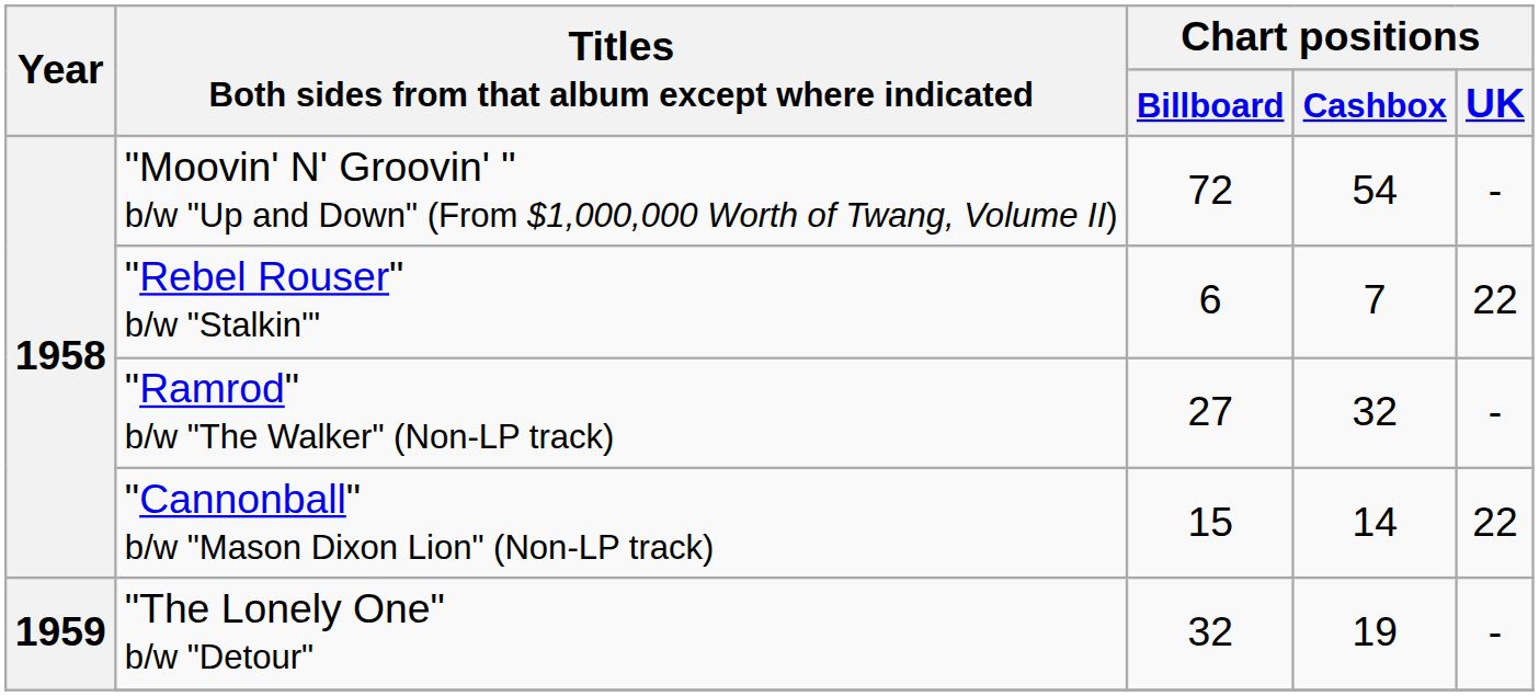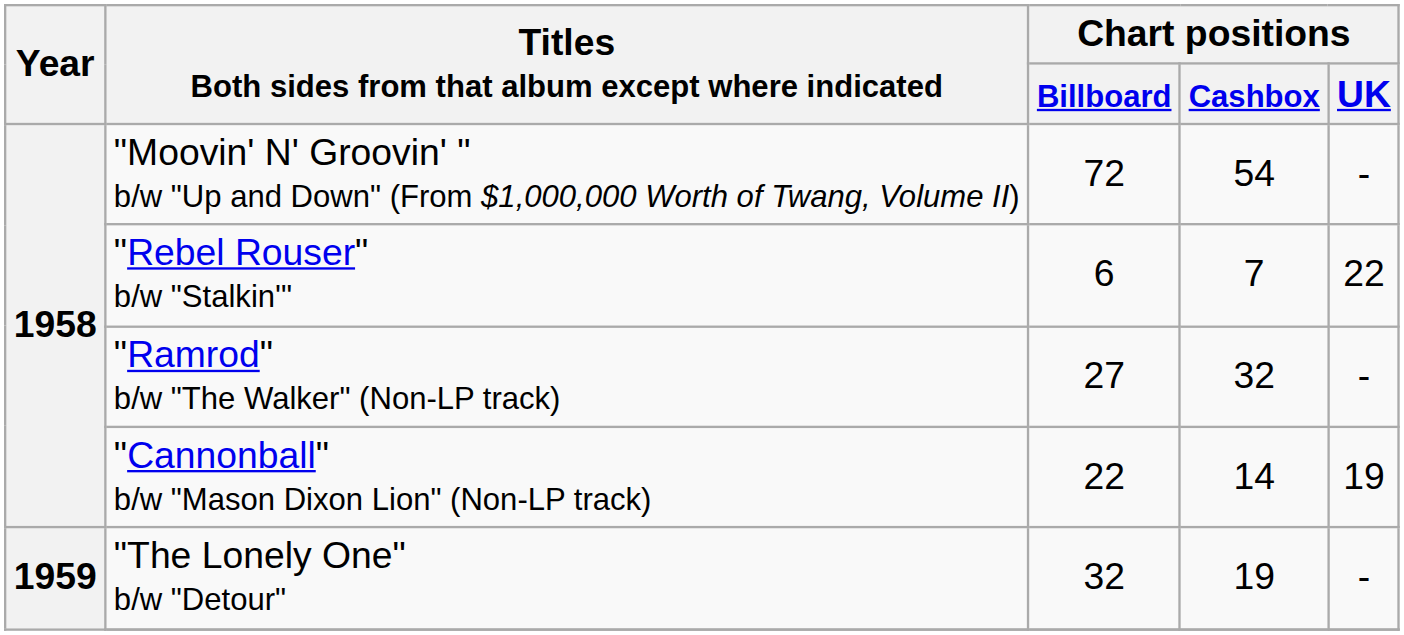"Cannonball" b/w "Mason Dixon Lion" (Non-LP track) | Chart positions / Billboard: 15 -> 22
"Cannonball" b/w "Mason Dixon Lion" (Non-LP track) | Chart positions / UK: 22 -> 19
